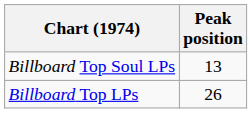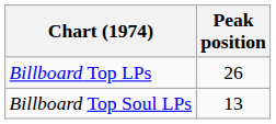rows swapped: Billboard Top LPs <-> Billboard Top Soul LPs
